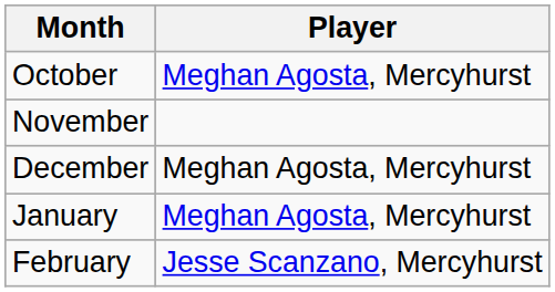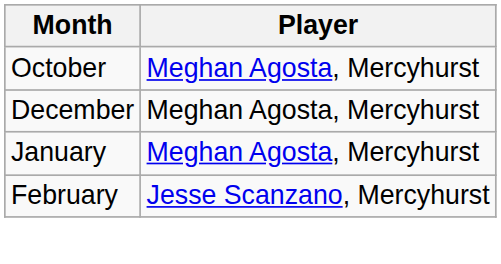- row: November
